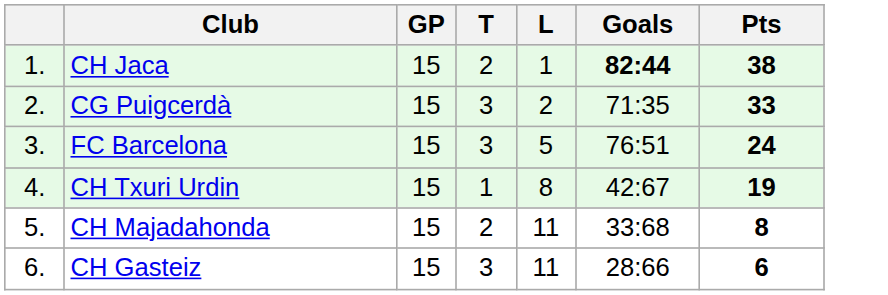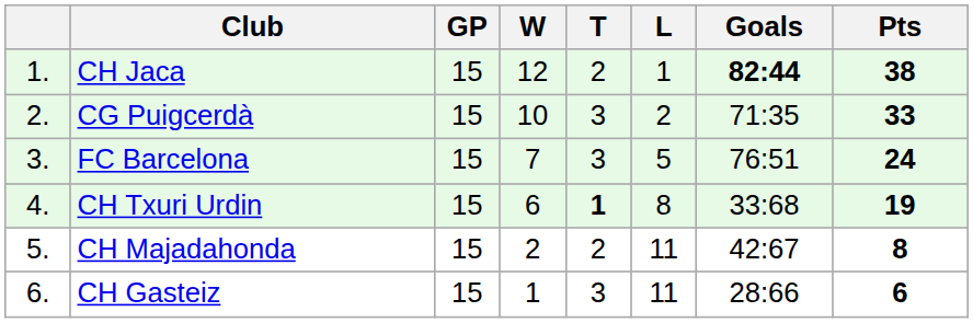+ column: W | 12 | 10 | 7 | 6 | 2 | 1
CH Txuri Urdin | T: normal -> bold
CH Txuri Urdin | Goals: 42:67 -> 33:68
CH Majadahonda | Goals: 33:68 -> 42:67
